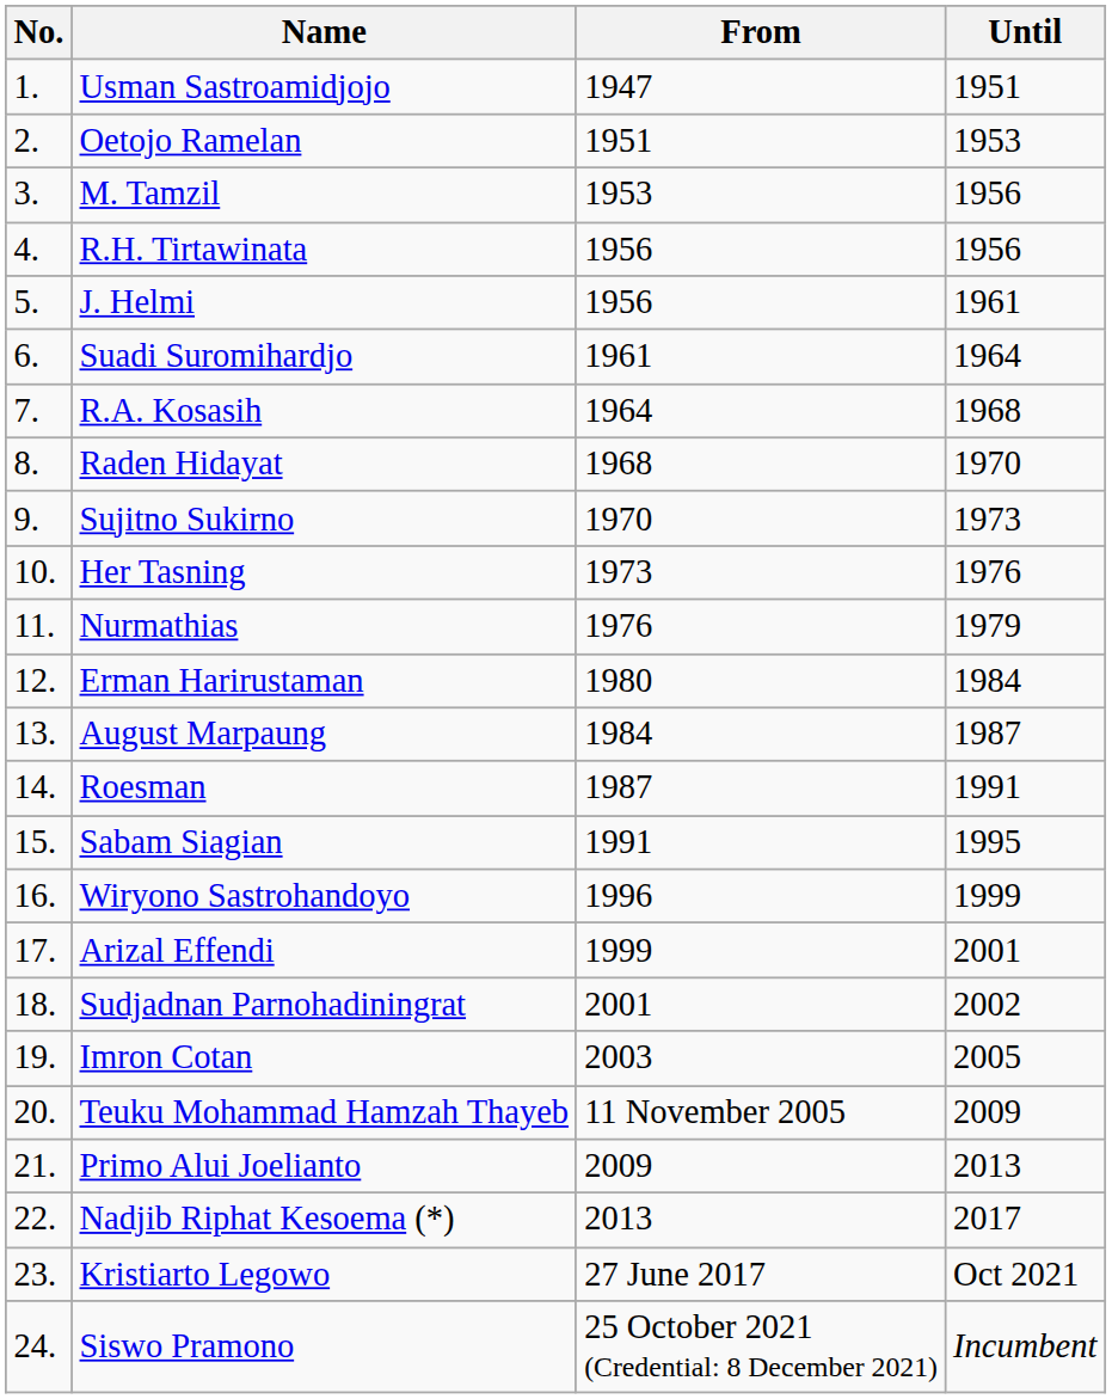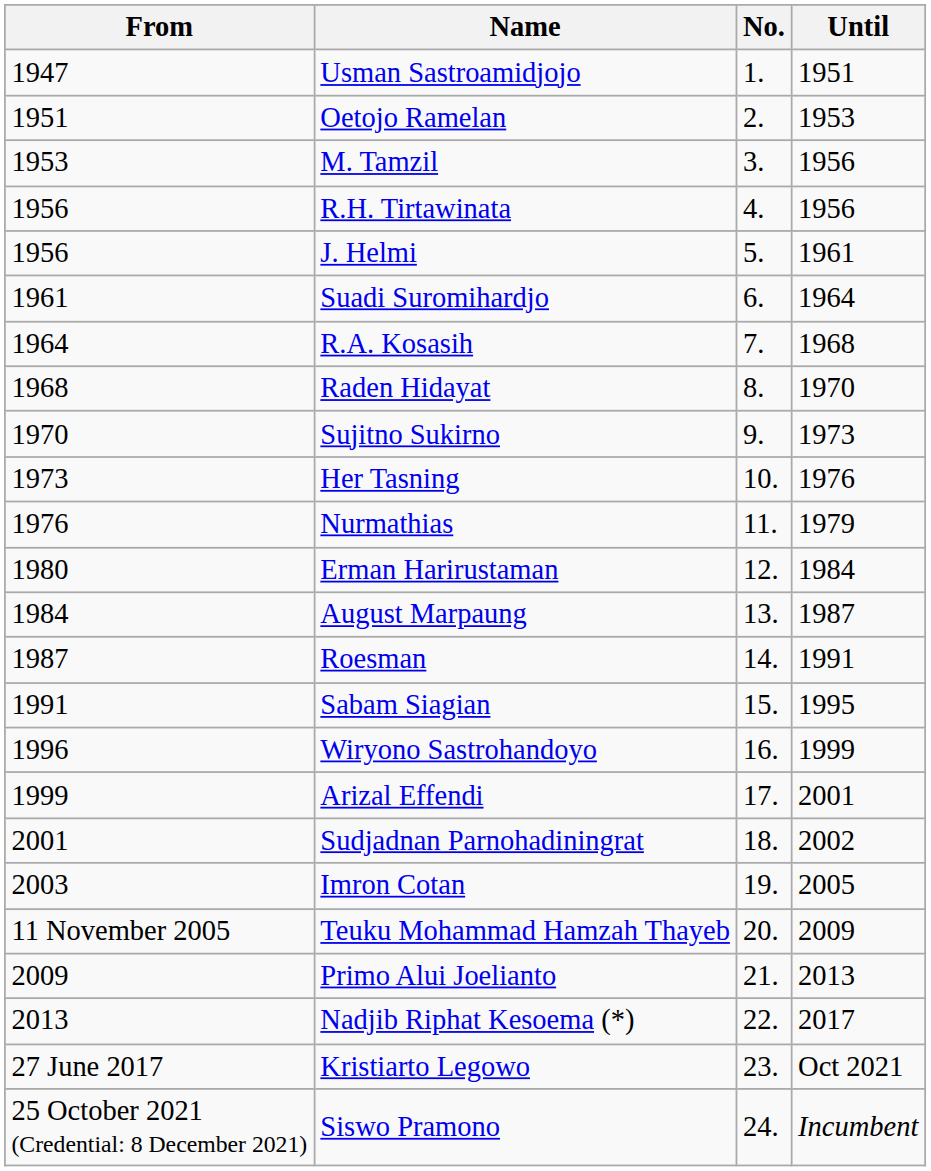columns swapped: No. <-> From
